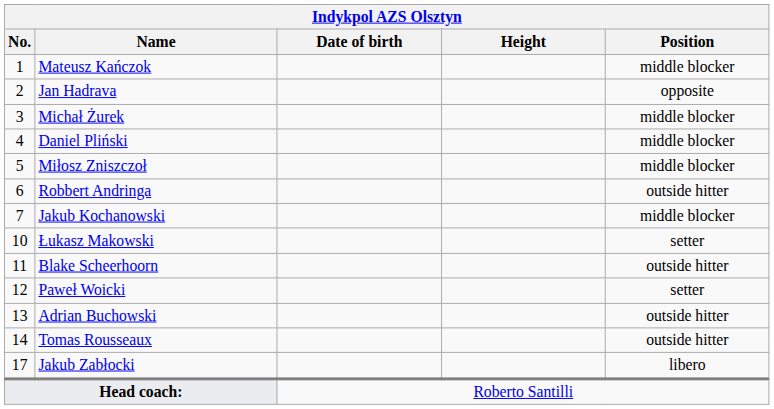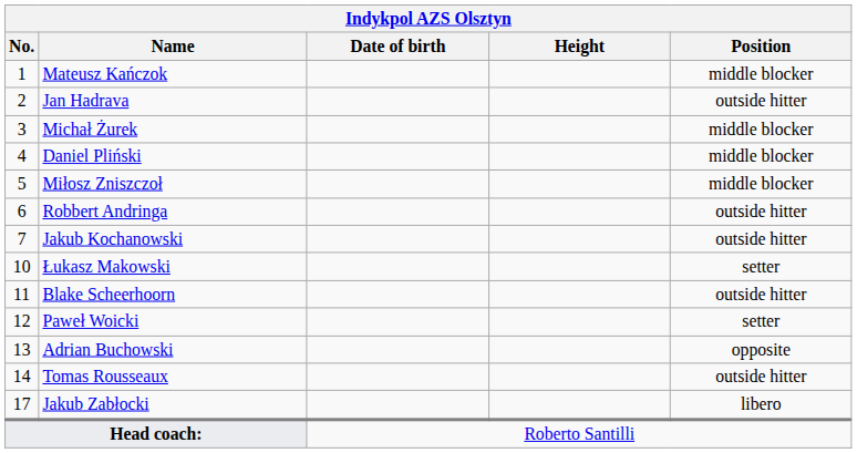Jan Hadrava | Position: opposite -> outside hitter
Jakub Kochanowski | Position: middle blocker -> outside hitter
Adrian Buchowski | Position: outside hitter -> opposite
